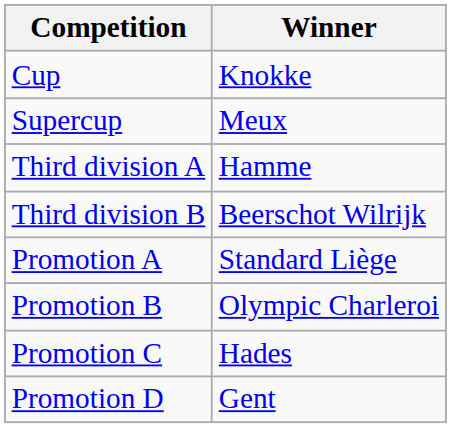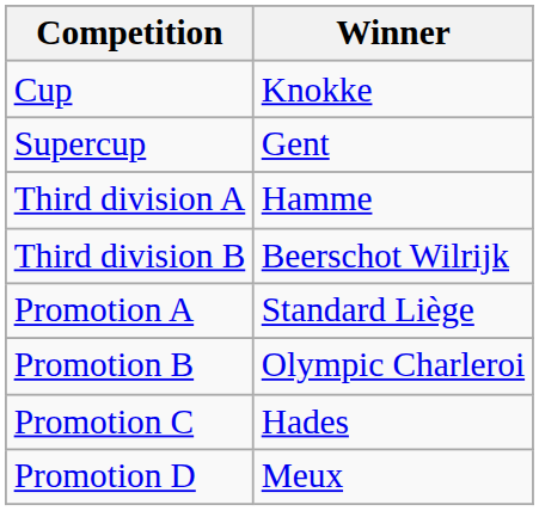Supercup | Winner: Meux -> Gent
Promotion D | Winner: Gent -> Meux
